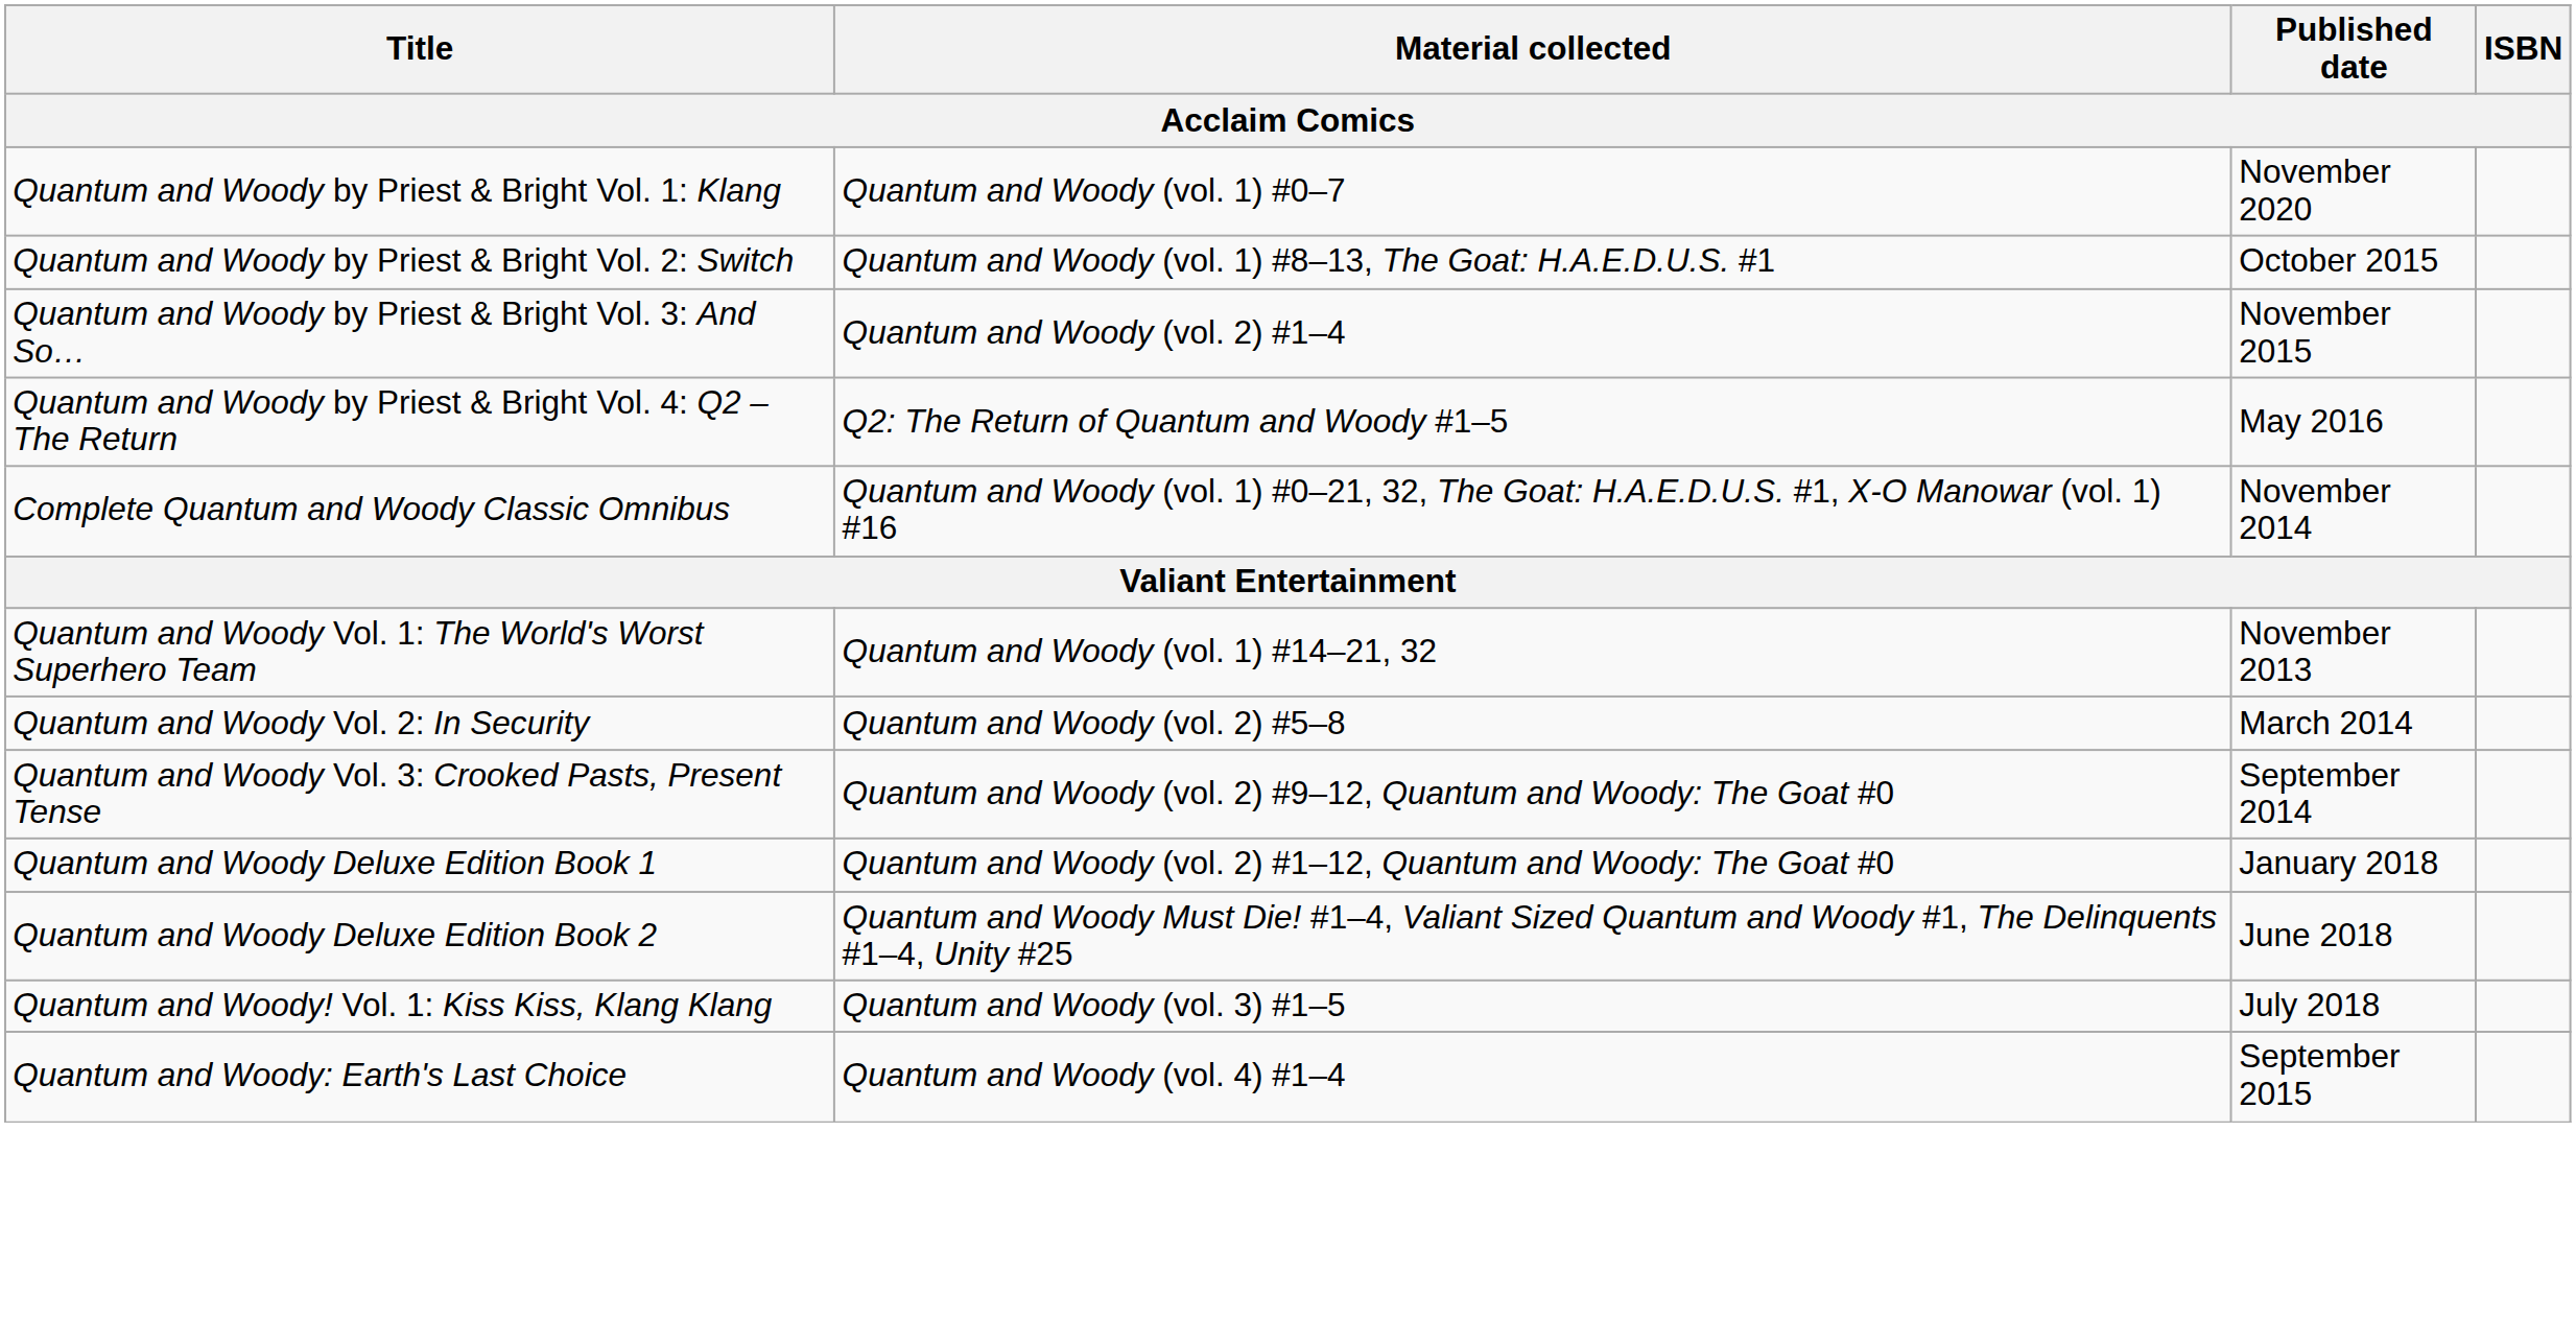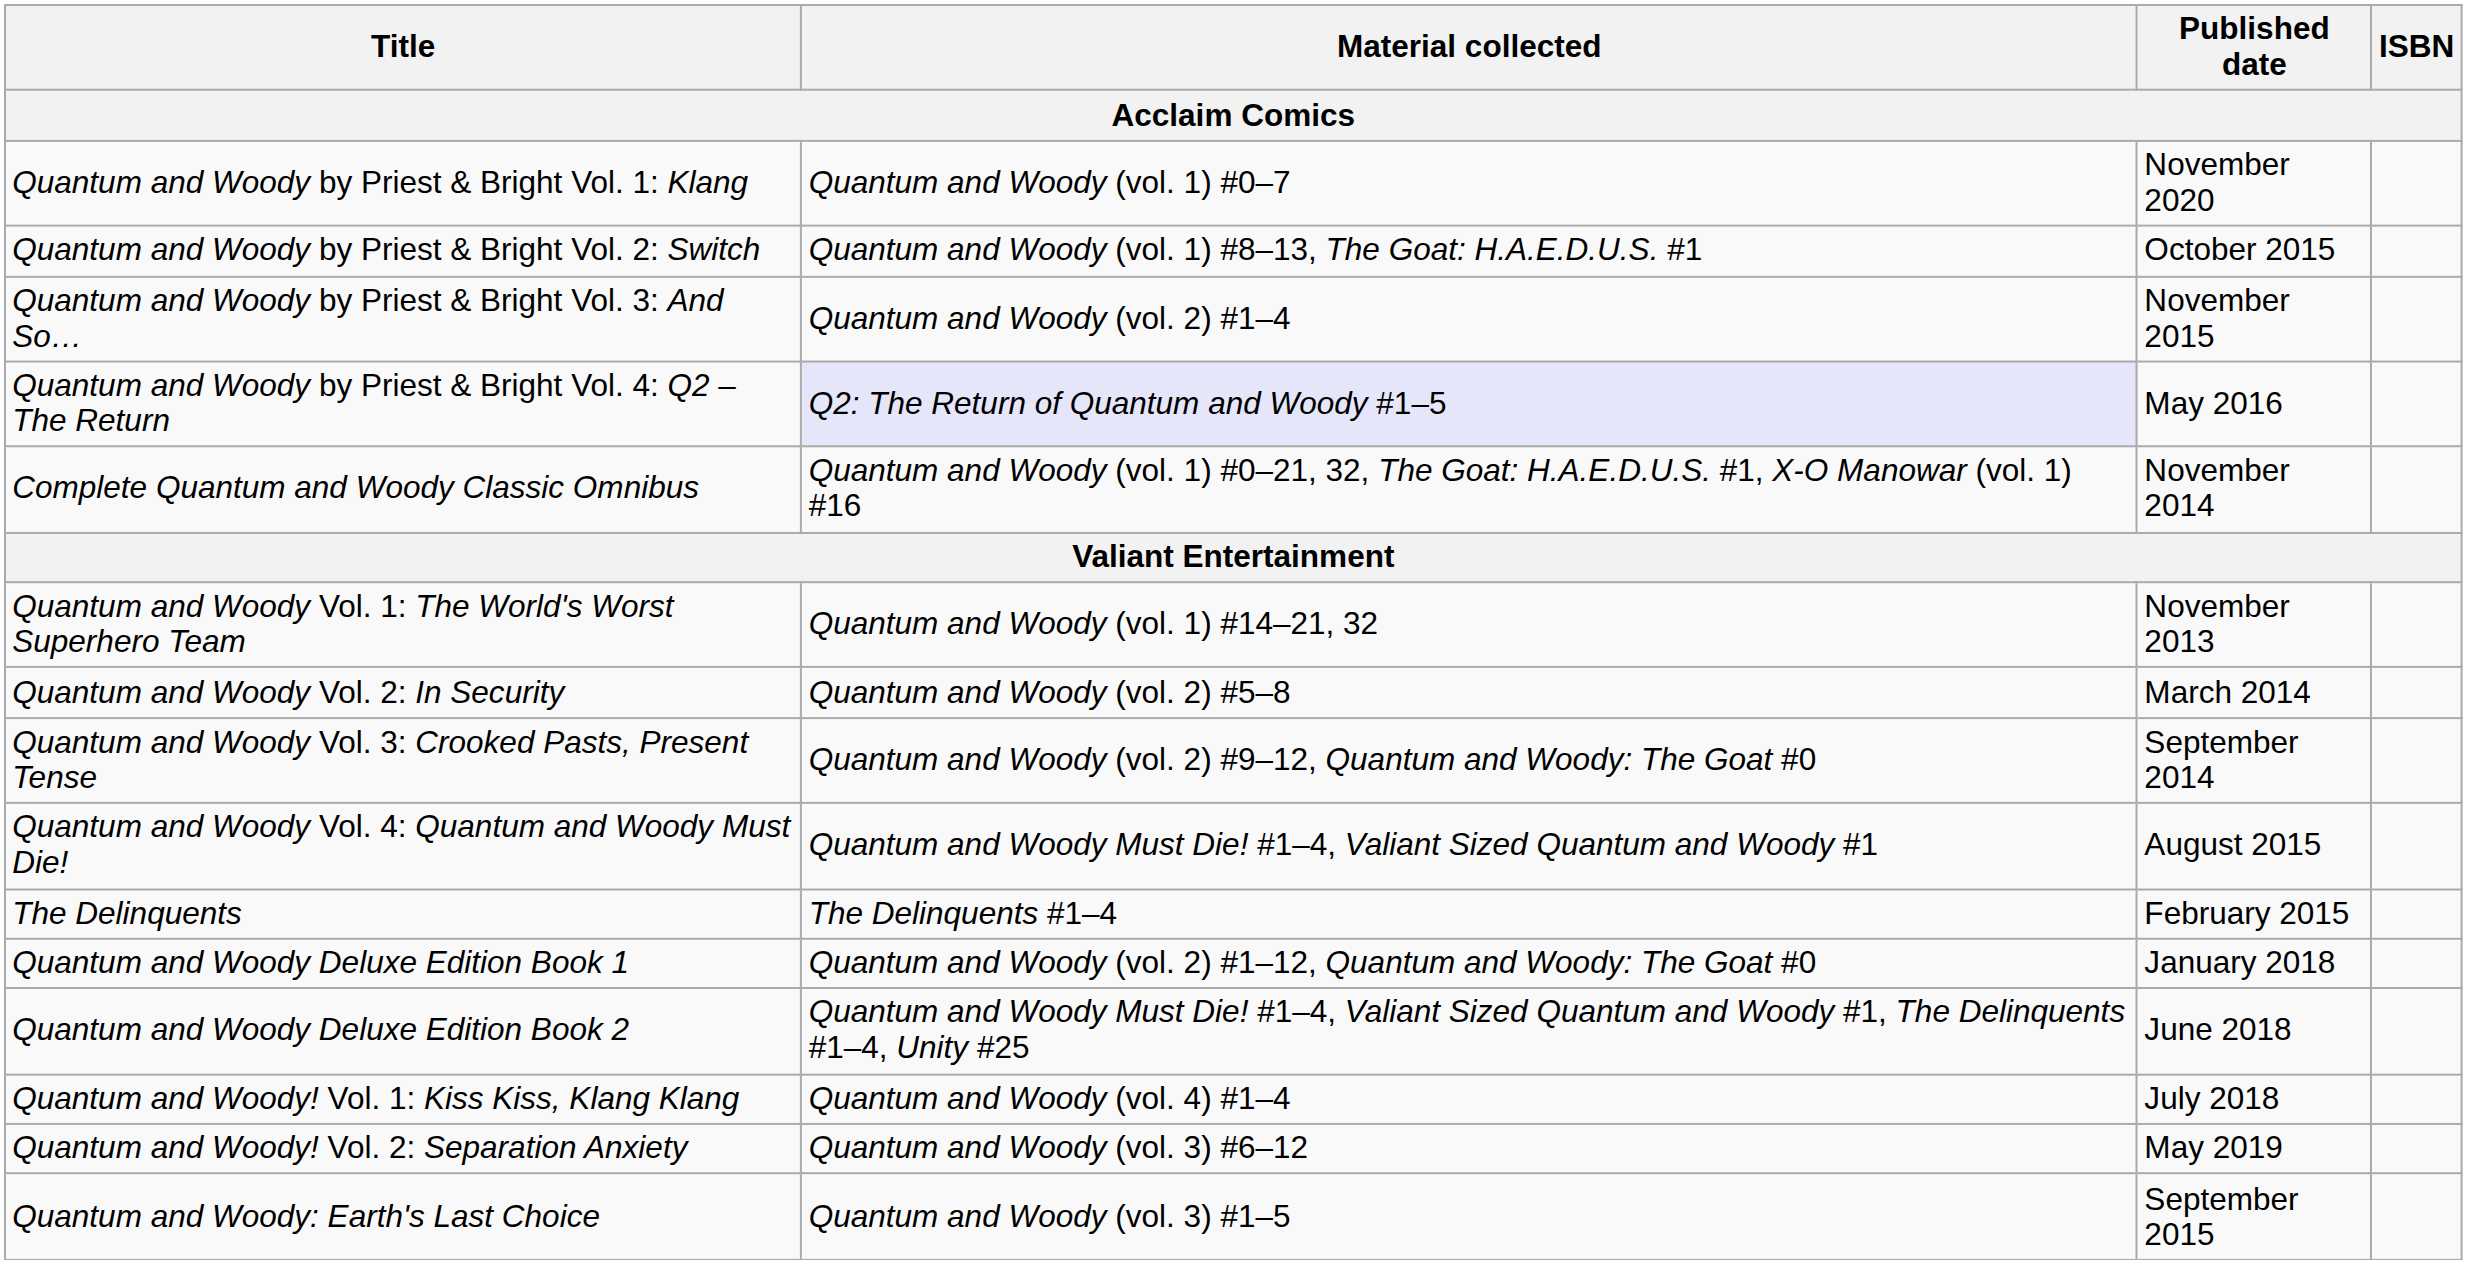Quantum and Woody by Priest & Bright Vol. 4: Q2 – The Return | Material collected: no background -> lavender background
+ row: Quantum and Woody Vol. 4: Quantum and Woody Must Die! | Quantum and Woody Must Die! #1–4, Valiant Sized Quantum and Woody #1 | August 2015
+ row: The Delinquents | The Delinquents #1–4 | February 2015
Quantum and Woody! Vol. 1: Kiss Kiss, Klang Klang | Material collected: Quantum and Woody (vol. 3) #1–5 -> Quantum and Woody (vol. 4) #1–4
+ row: Quantum and Woody! Vol. 2: Separation Anxiety | Quantum and Woody (vol. 3) #6–12 | May 2019
Quantum and Woody: Earth's Last Choice | Material collected: Quantum and Woody (vol. 4) #1–4 -> Quantum and Woody (vol. 3) #1–5
